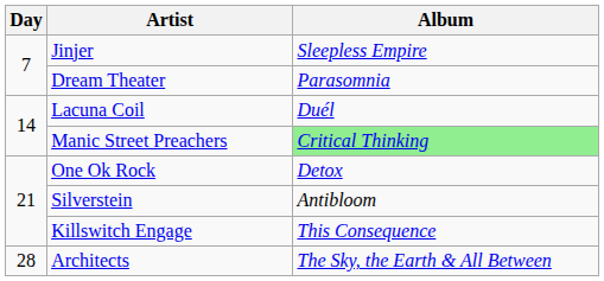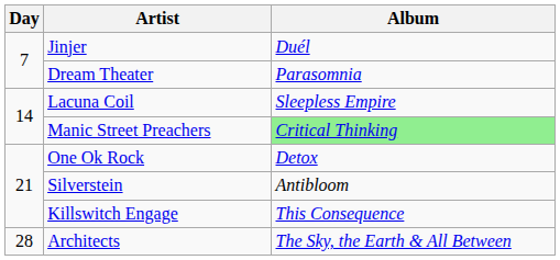Jinjer | Album: Sleepless Empire -> Duél
Lacuna Coil | Album: Duél -> Sleepless Empire
